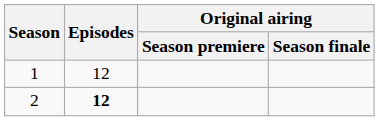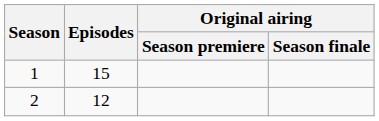1 | Episodes: 12 -> 15
2 | Episodes: bold -> normal
